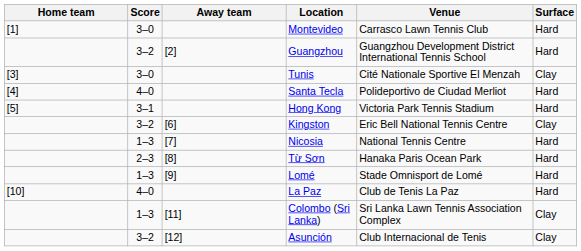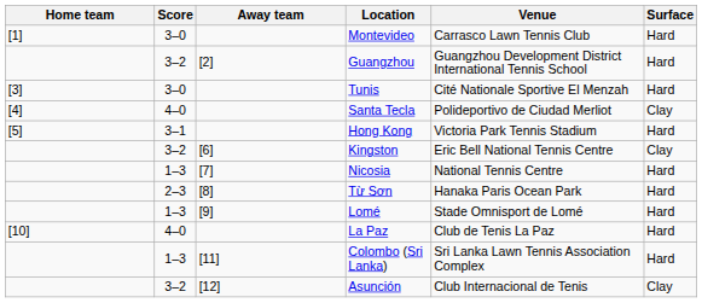Tunis | Surface: Clay -> Hard
Santa Tecla | Surface: Hard -> Clay
Colombo (Sri Lanka) | Surface: Clay -> Hard
